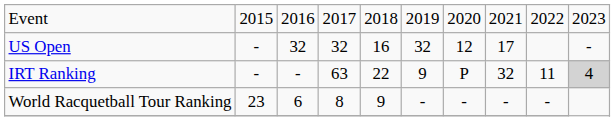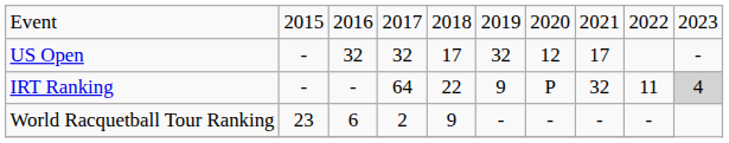US Open | column 5: 16 -> 17
IRT Ranking | column 4: 63 -> 64
World Racquetball Tour Ranking | column 4: 8 -> 2
